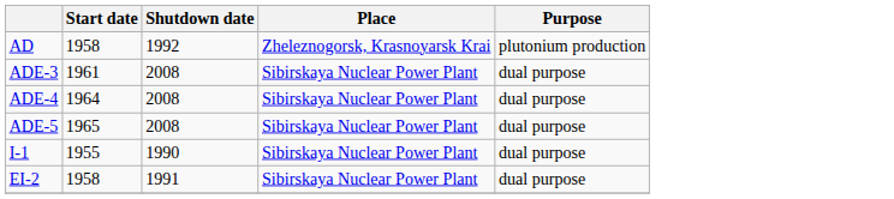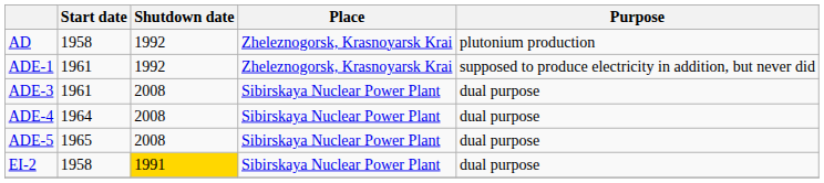+ row: ADE-1 | 1961 | 1992 | Zheleznogorsk, Krasnoyarsk Krai | supposed to produce electricity in addition, but never did
- row: I-1 | 1955 | 1990 | Sibirskaya Nuclear Power Plant | dual purpose
EI-2 | Shutdown date: no background -> gold background
